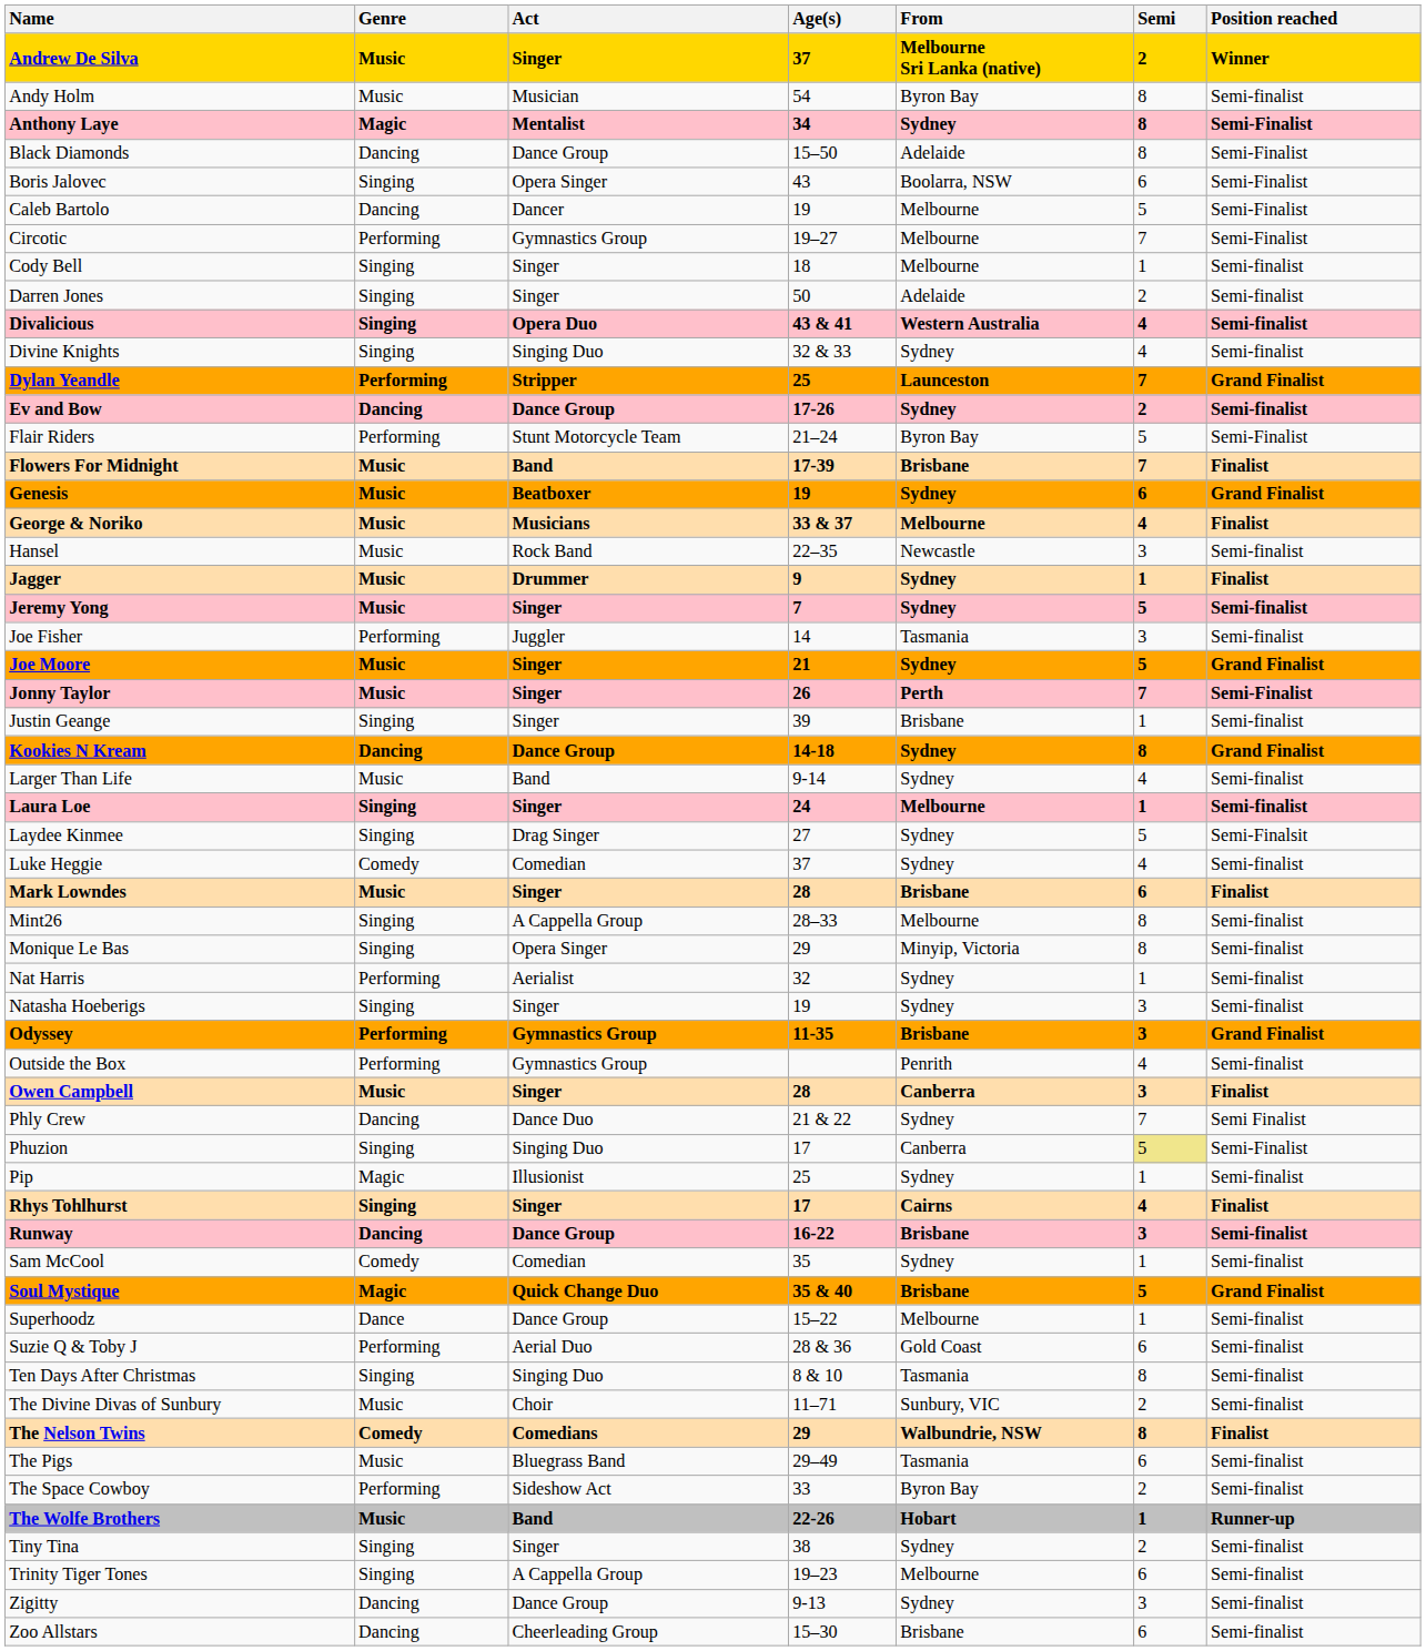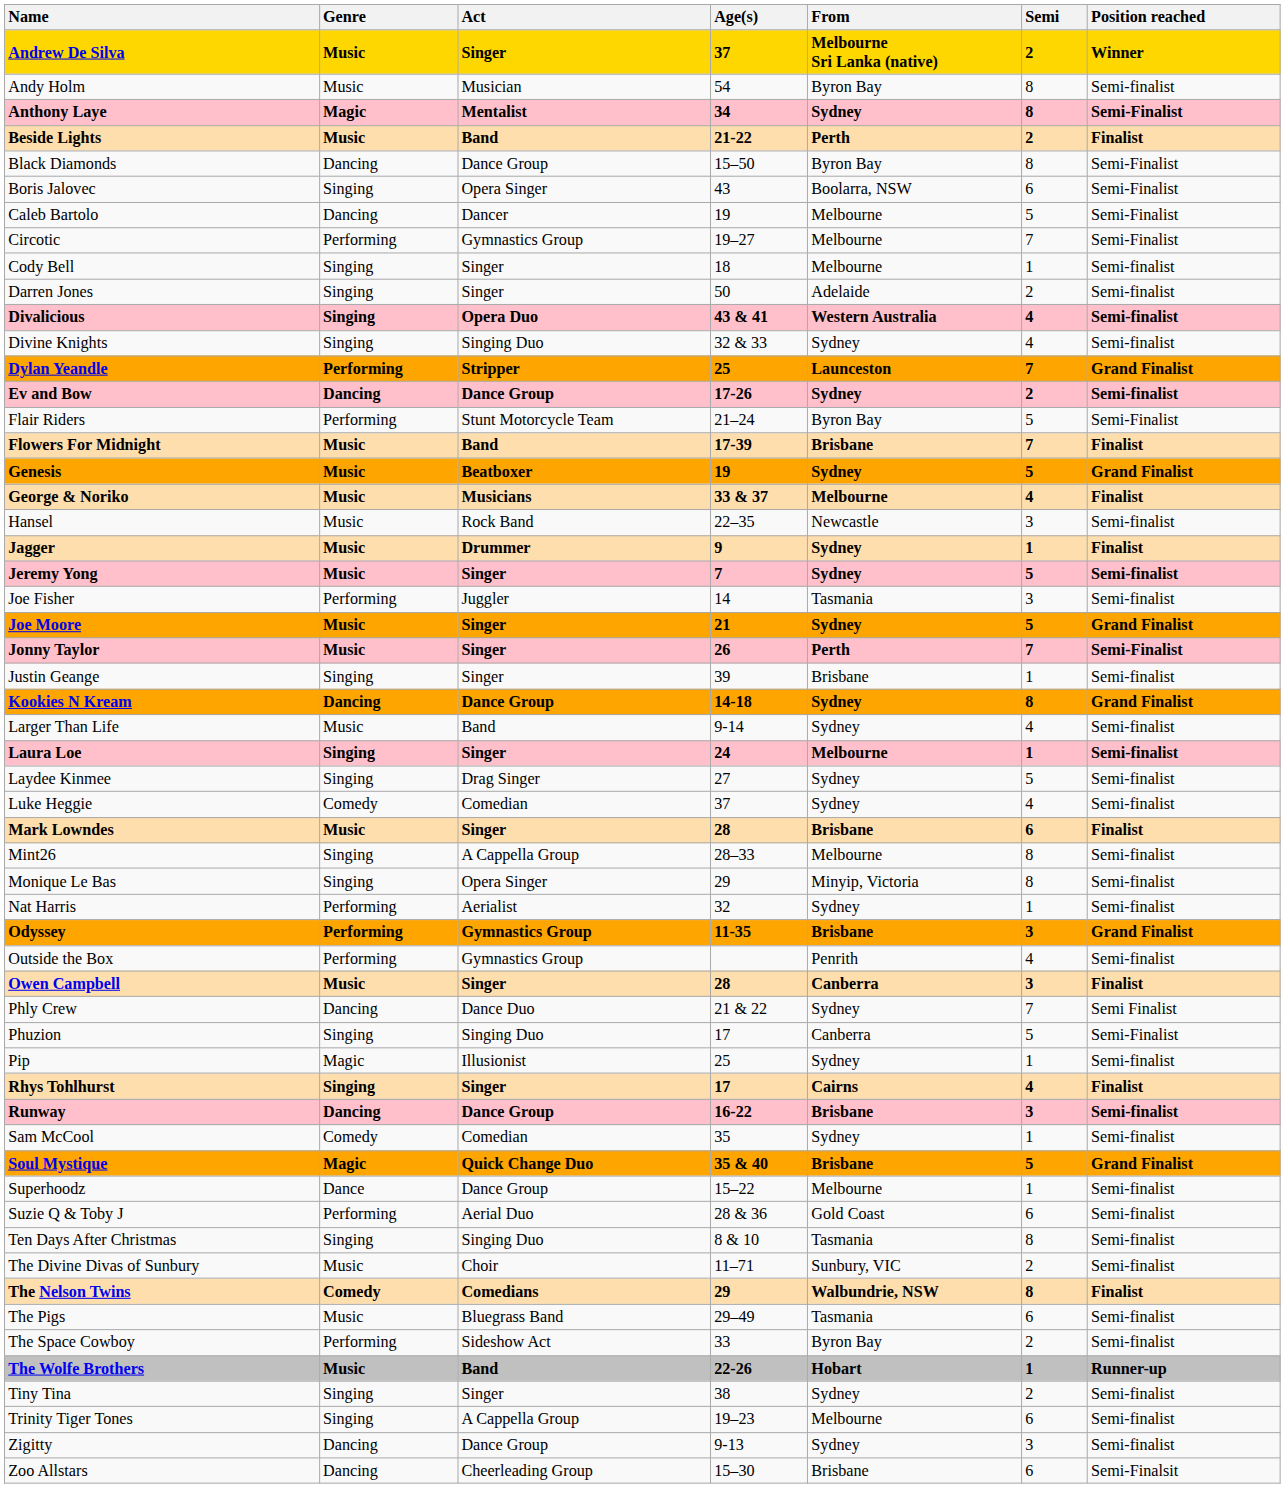+ row: Beside Lights | Music | Band | 21-22 | Perth | 2 | Finalist
Black Diamonds | From: Adelaide -> Byron Bay
Genesis | Semi: 6 -> 5
Laydee Kinmee | Position reached: Semi-Finalsit -> Semi-finalist
- row: Natasha Hoeberigs | Singing | Singer | 19 | Sydney | 3 | Semi-finalist
Phuzion | Semi: khaki background -> no background
Zoo Allstars | Position reached: Semi-finalist -> Semi-Finalsit
